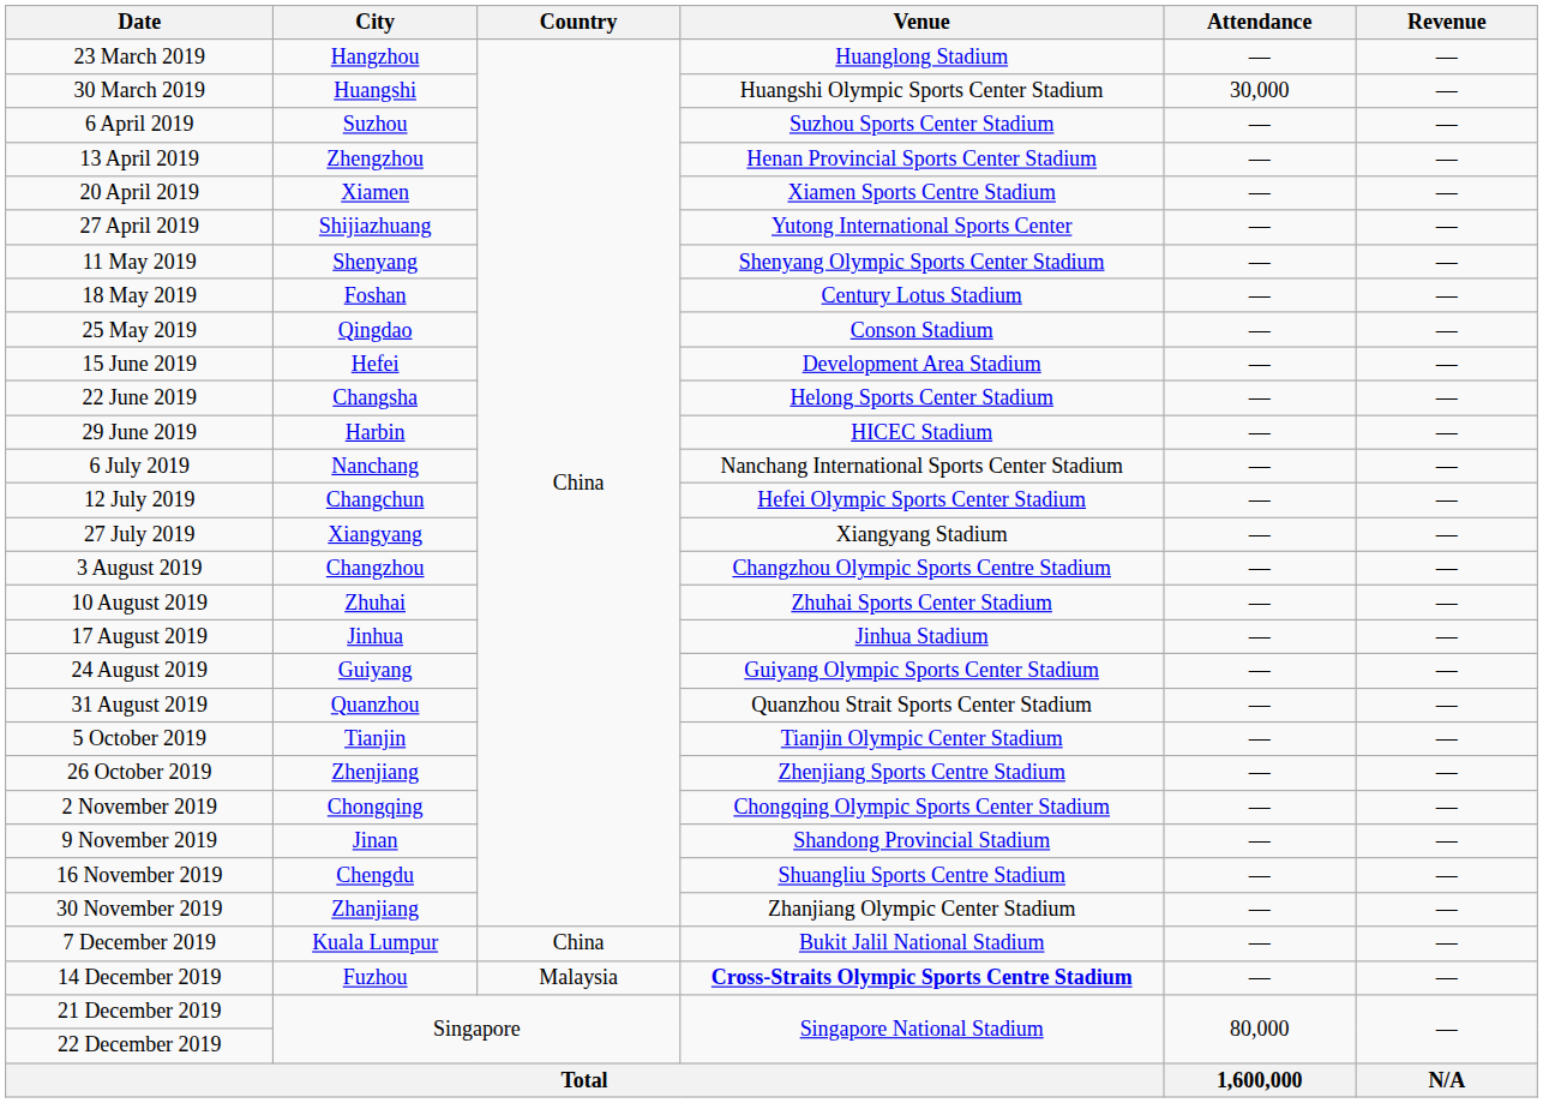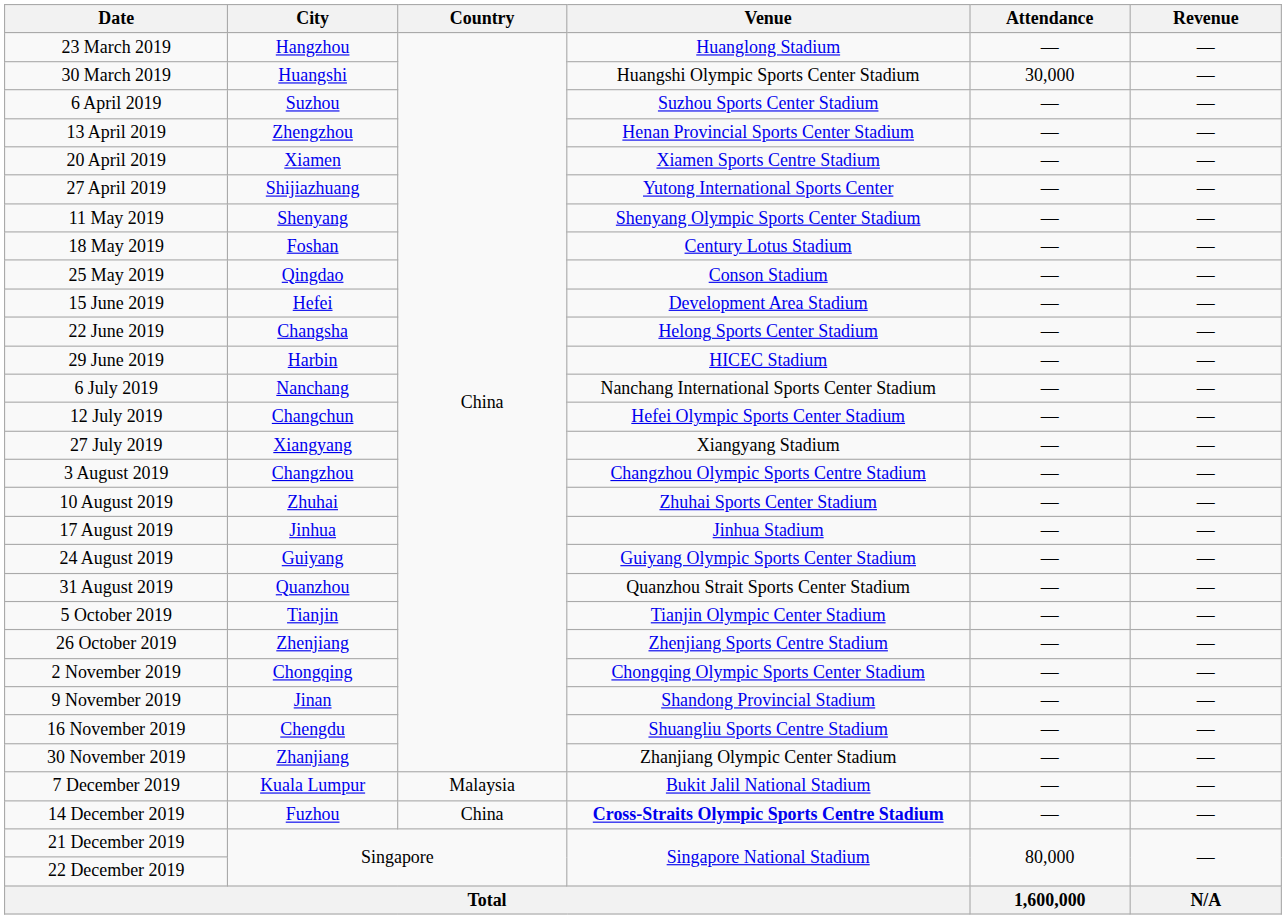7 December 2019 | Country: China -> Malaysia
14 December 2019 | Country: Malaysia -> China
